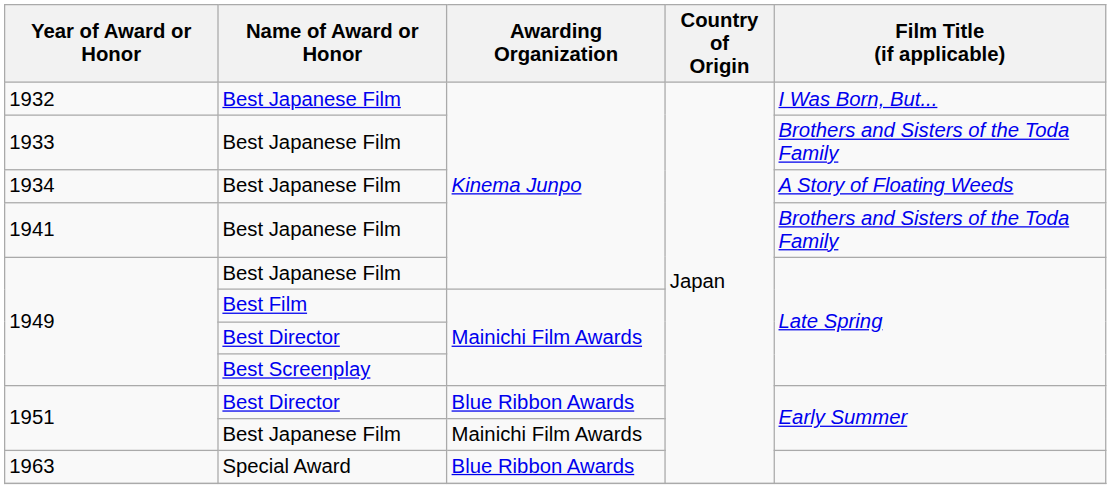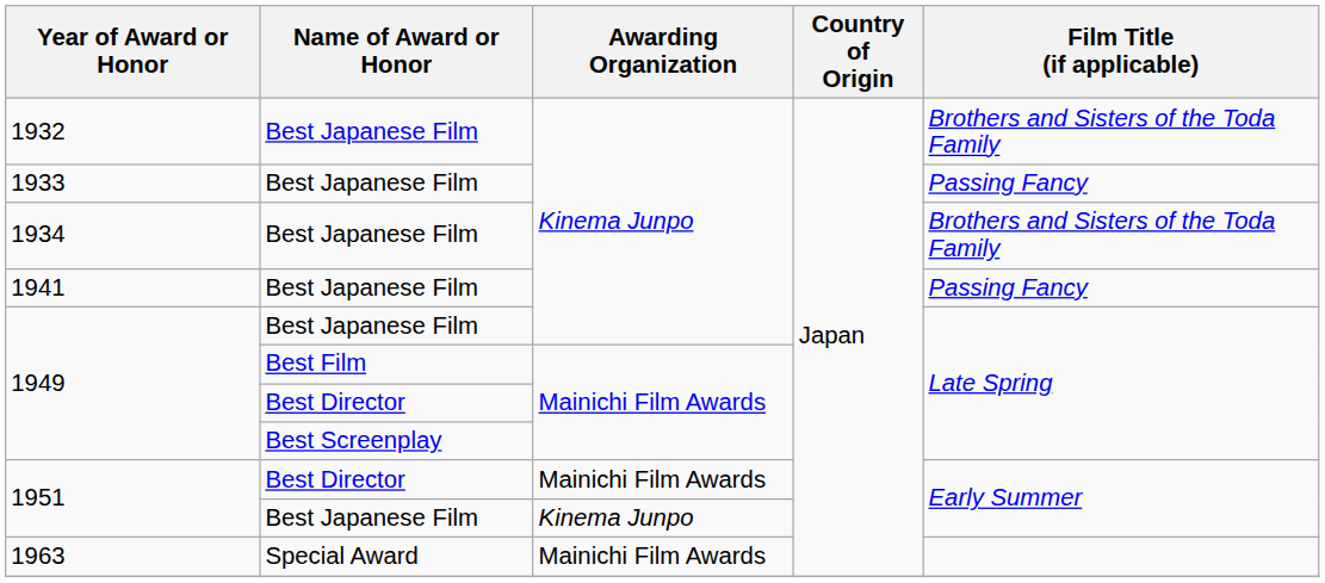1932 | Film Title (if applicable): I Was Born, But... -> Brothers and Sisters of the Toda Family
1933 | Film Title (if applicable): Brothers and Sisters of the Toda Family -> Passing Fancy
1934 | Film Title (if applicable): A Story of Floating Weeds -> Brothers and Sisters of the Toda Family
1941 | Film Title (if applicable): Brothers and Sisters of the Toda Family -> Passing Fancy
1951 / Best Director | Awarding Organization: Blue Ribbon Awards -> Mainichi Film Awards
1951 / Best Japanese Film | Awarding Organization: Mainichi Film Awards -> Kinema Junpo
1963 | Awarding Organization: Blue Ribbon Awards -> Mainichi Film Awards
